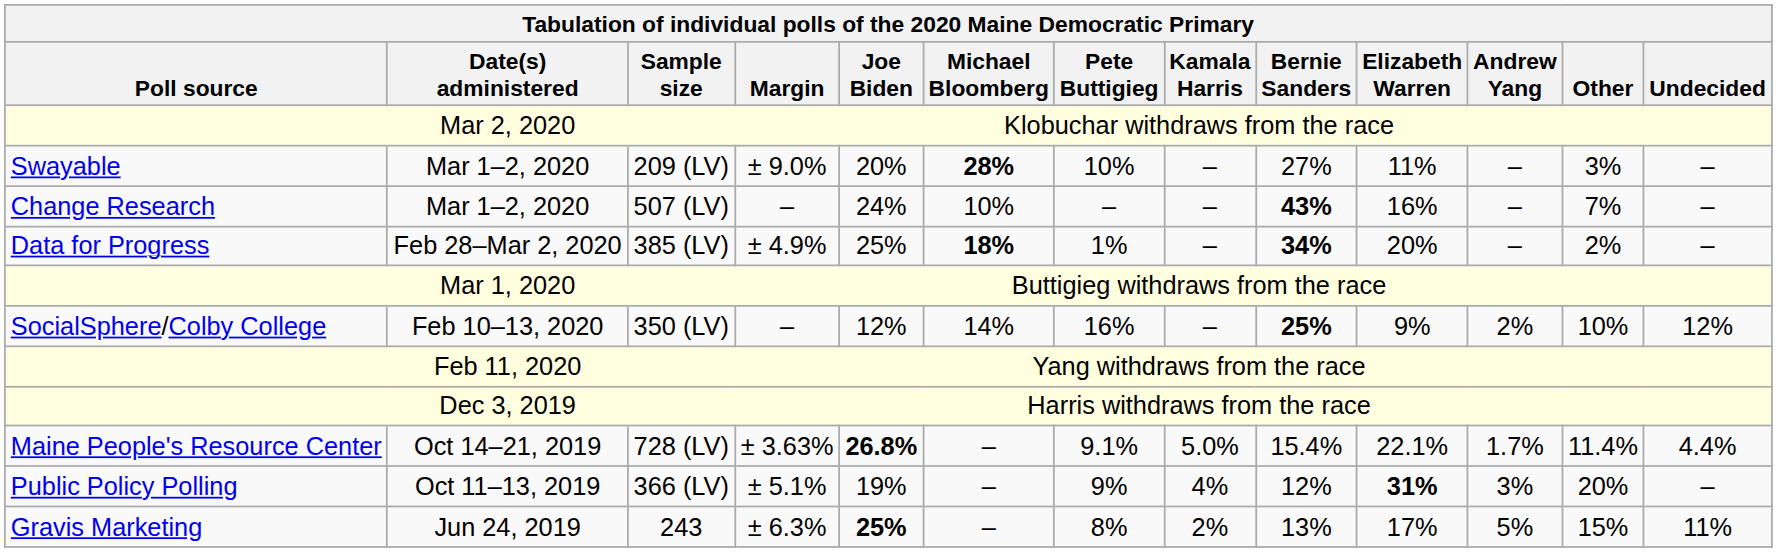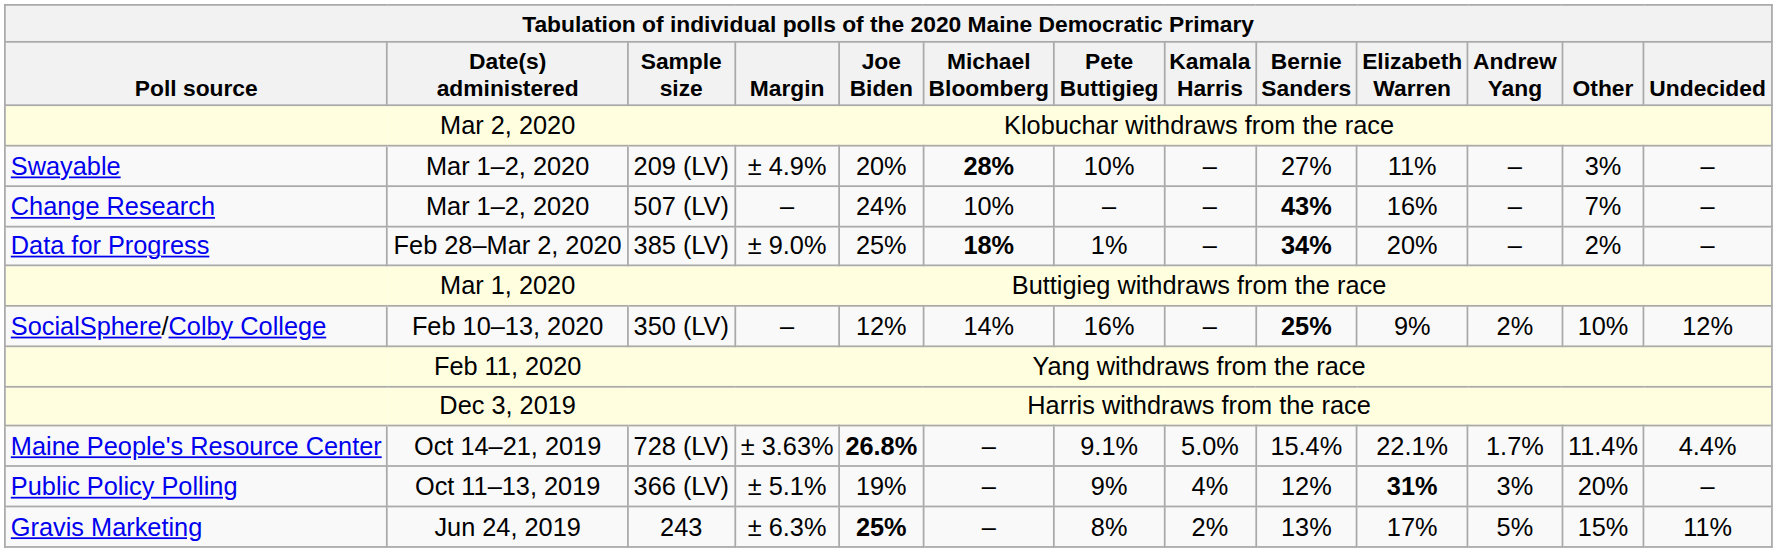209 (LV) | Margin: ± 9.0% -> ± 4.9%
385 (LV) | Margin: ± 4.9% -> ± 9.0%
